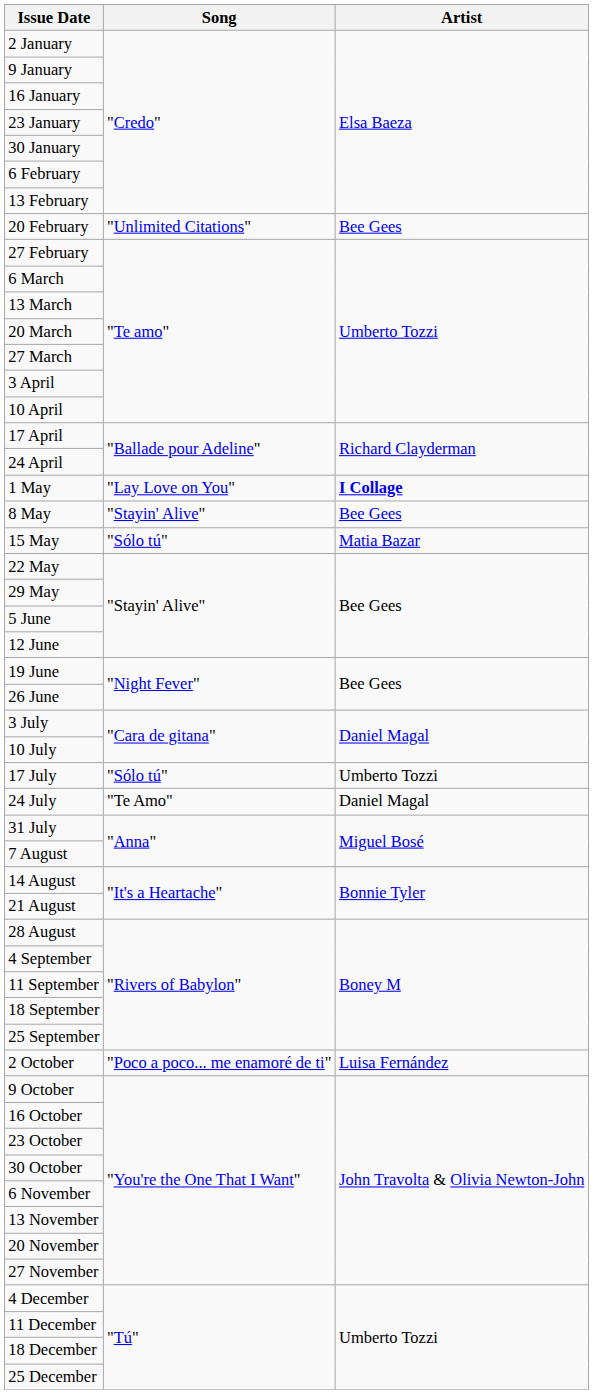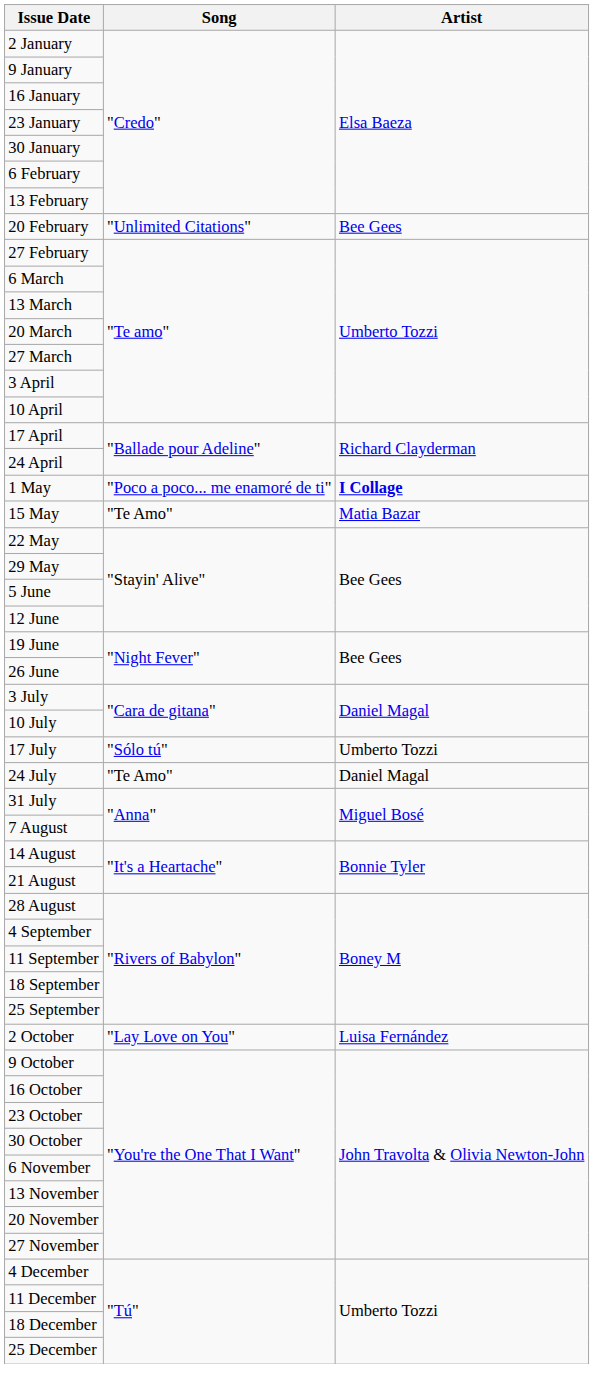1 May | Song: "Lay Love on You" -> "Poco a poco... me enamoré de ti"
- row: 8 May | "Stayin' Alive" | Bee Gees
15 May | Song: "Sólo tú" -> "Te Amo"
2 October | Song: "Poco a poco... me enamoré de ti" -> "Lay Love on You"
